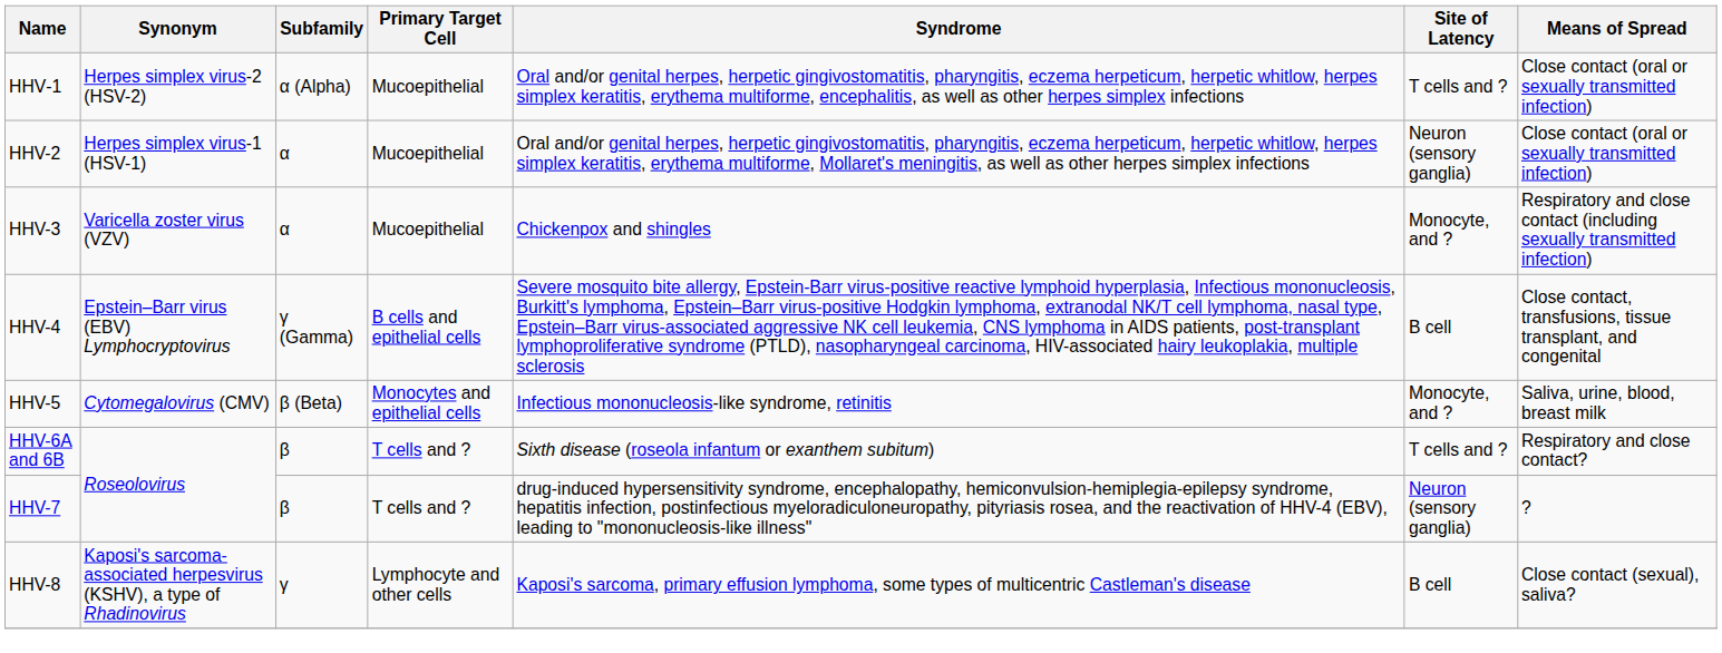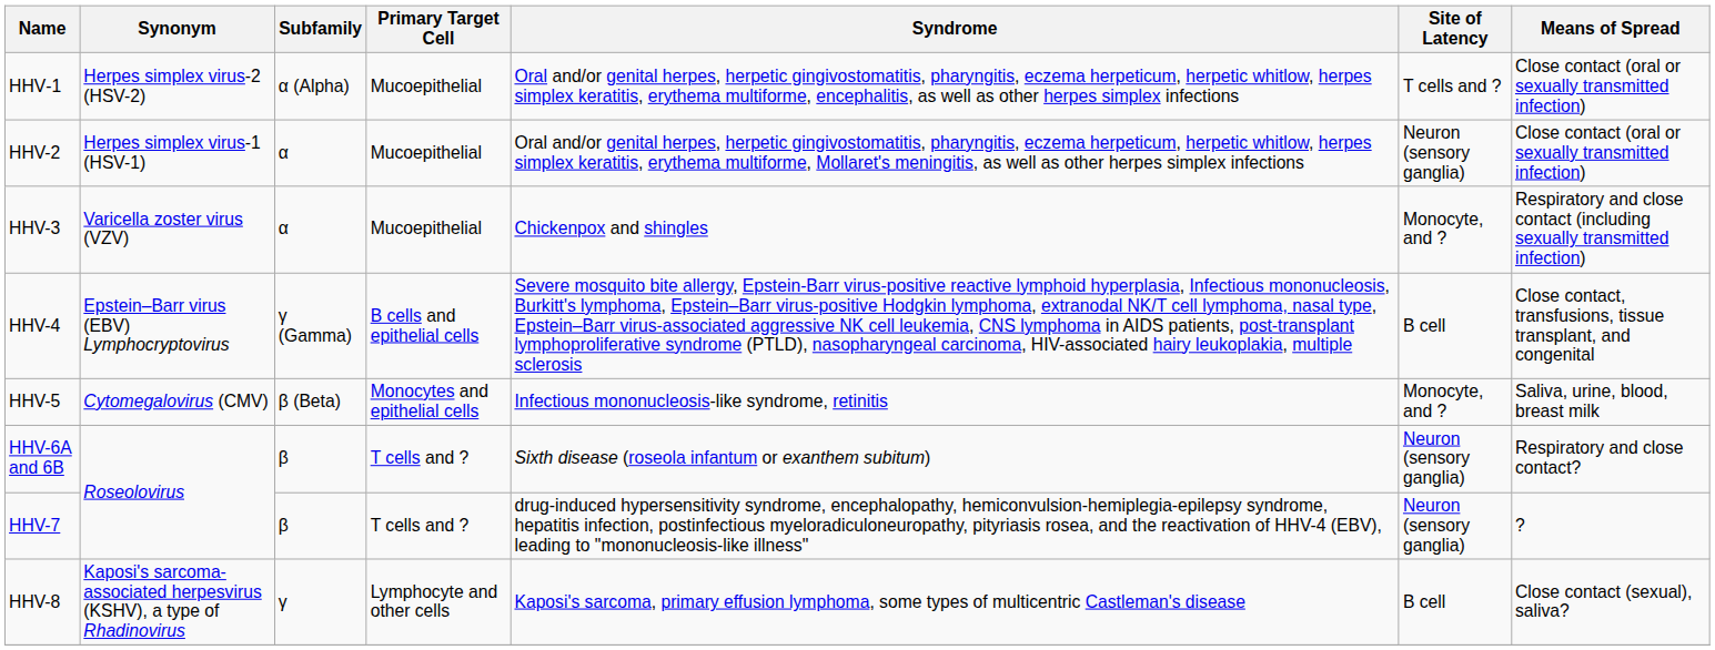HHV-6A and 6B | Site of Latency: T cells and ? -> Neuron (sensory ganglia)
